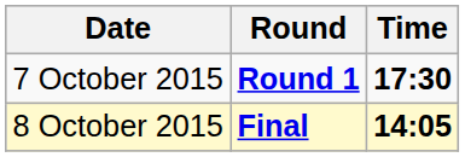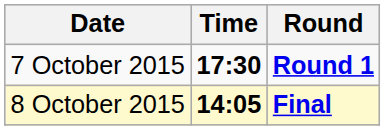columns swapped: Time <-> Round
